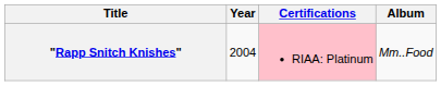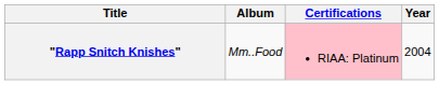columns swapped: Year <-> Album
